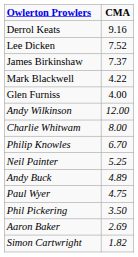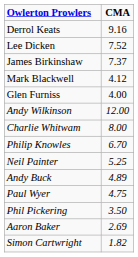Mark Blackwell | CMA: 4.22 -> 4.12
